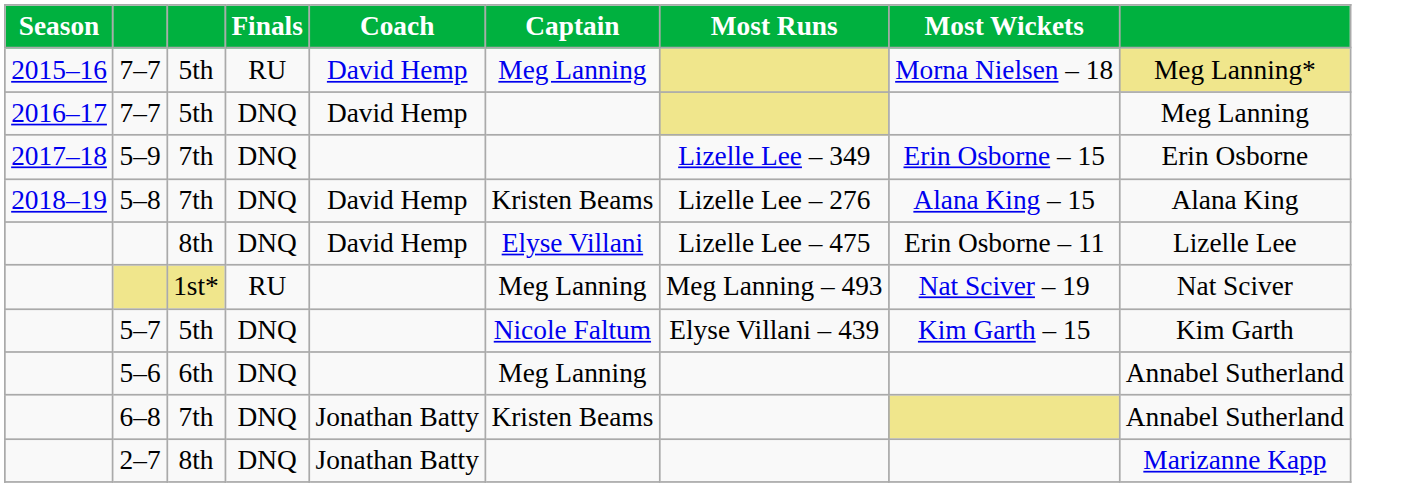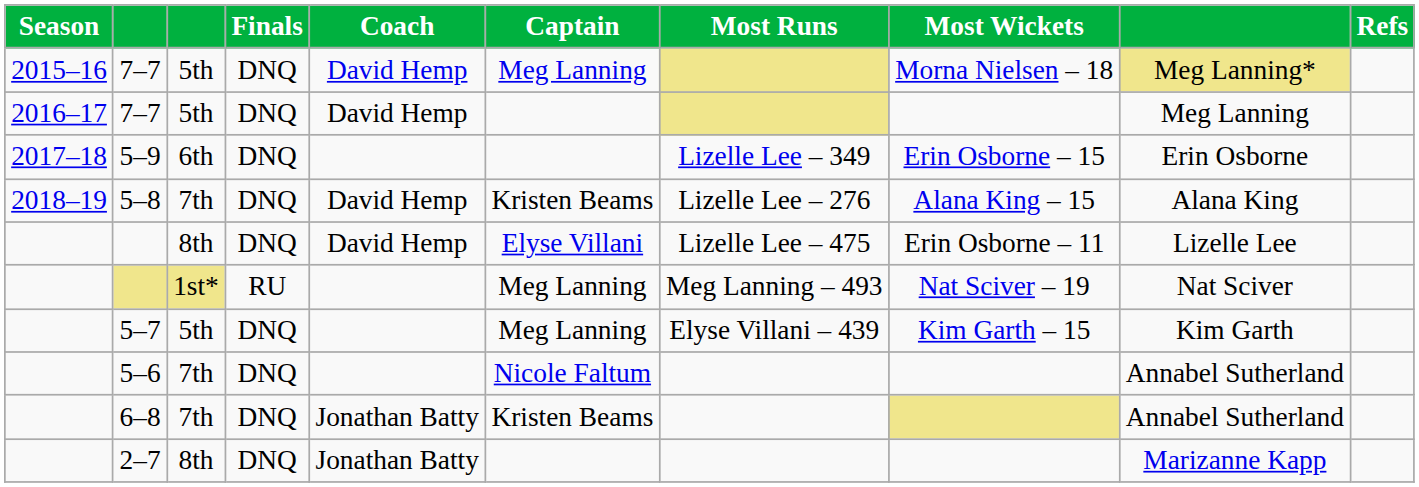+ column: Refs
2015–16 / 7–7 | Finals: RU -> DNQ
5–9 | column 3: 7th -> 6th
5–7 | Captain: Nicole Faltum -> Meg Lanning
5–6 | column 3: 6th -> 7th
5–6 | Captain: Meg Lanning -> Nicole Faltum
